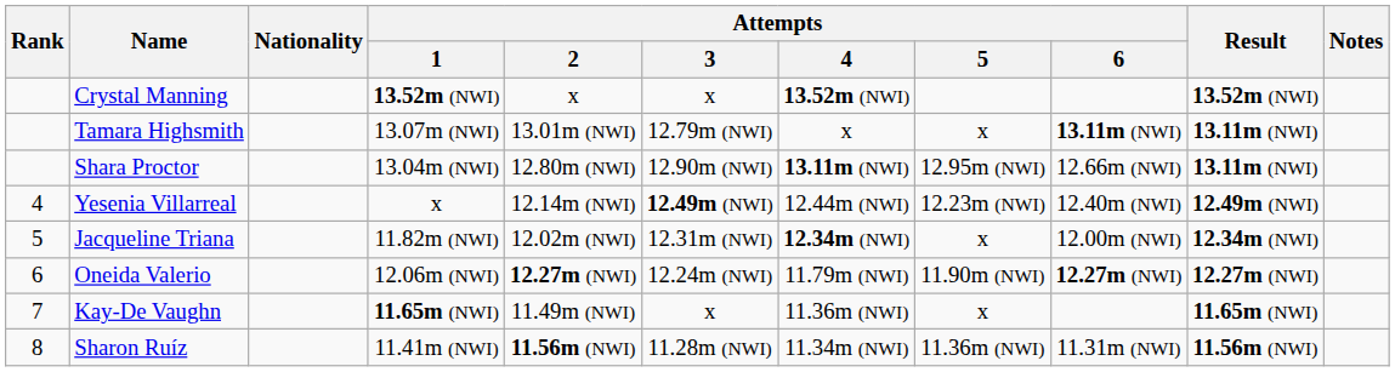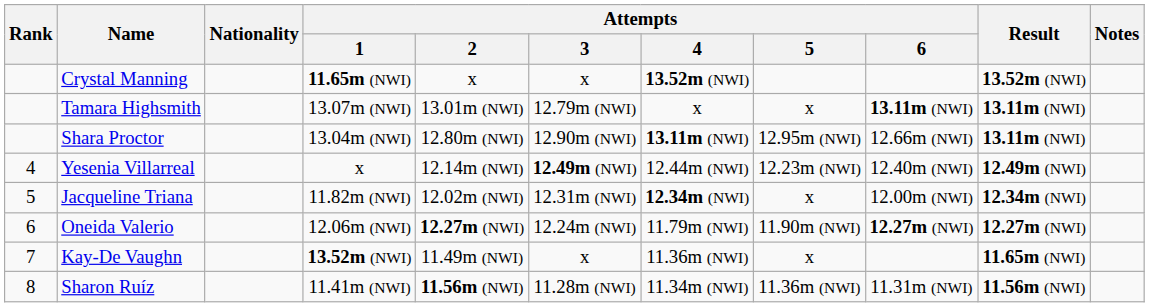Crystal Manning | Attempts / 1: 13.52m (NWI) -> 11.65m (NWI)
Kay-De Vaughn | Attempts / 1: 11.65m (NWI) -> 13.52m (NWI)
